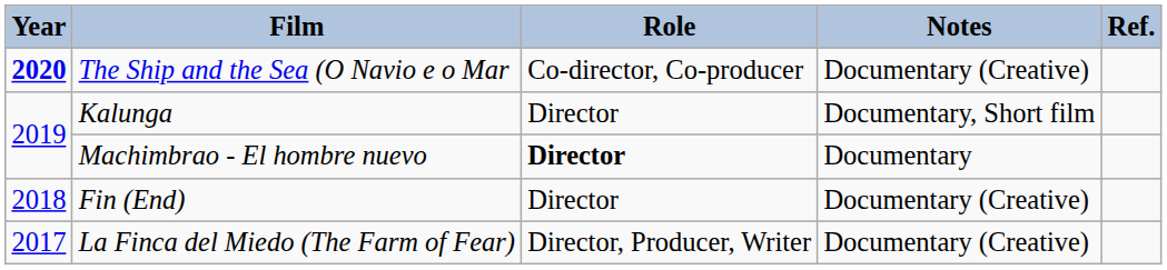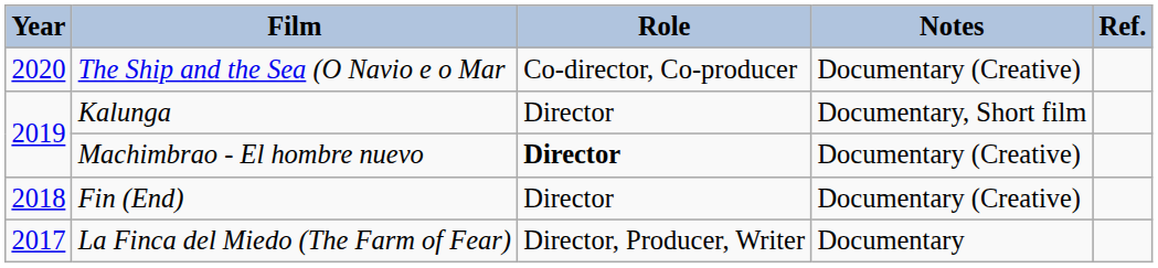The Ship and the Sea (O Navio e o Mar | Year: bold -> normal
Machimbrao - El hombre nuevo | Notes: Documentary -> Documentary (Creative)
La Finca del Miedo (The Farm of Fear) | Notes: Documentary (Creative) -> Documentary
